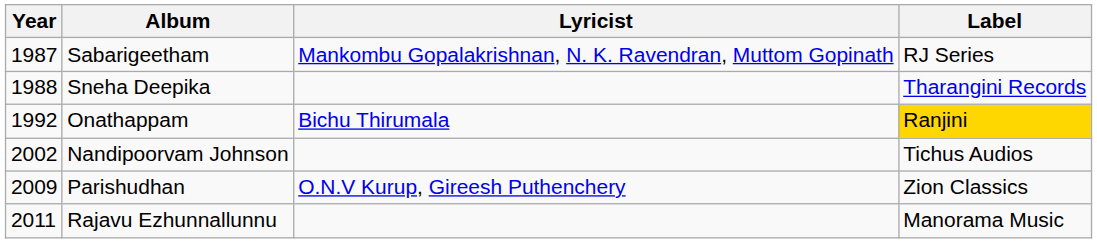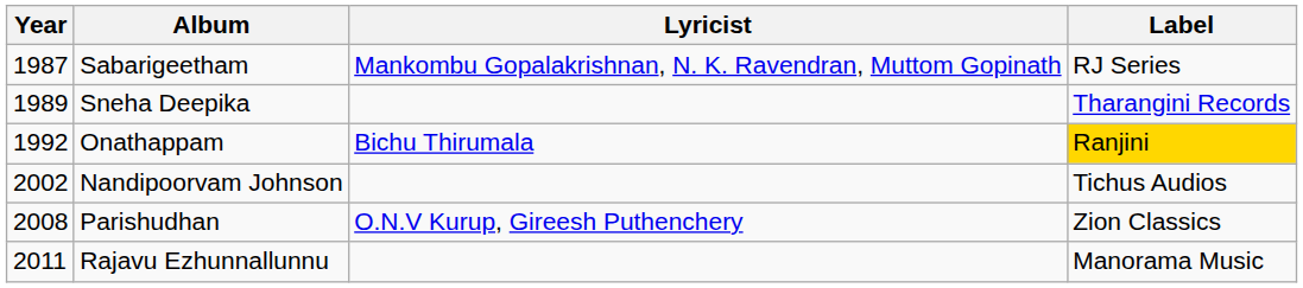Sneha Deepika | Year: 1988 -> 1989
Parishudhan | Year: 2009 -> 2008
